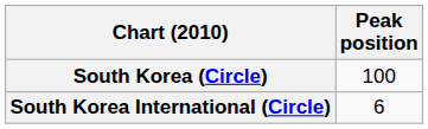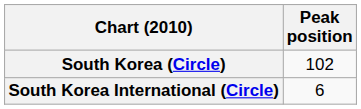South Korea (Circle) | Peak position: 100 -> 102
